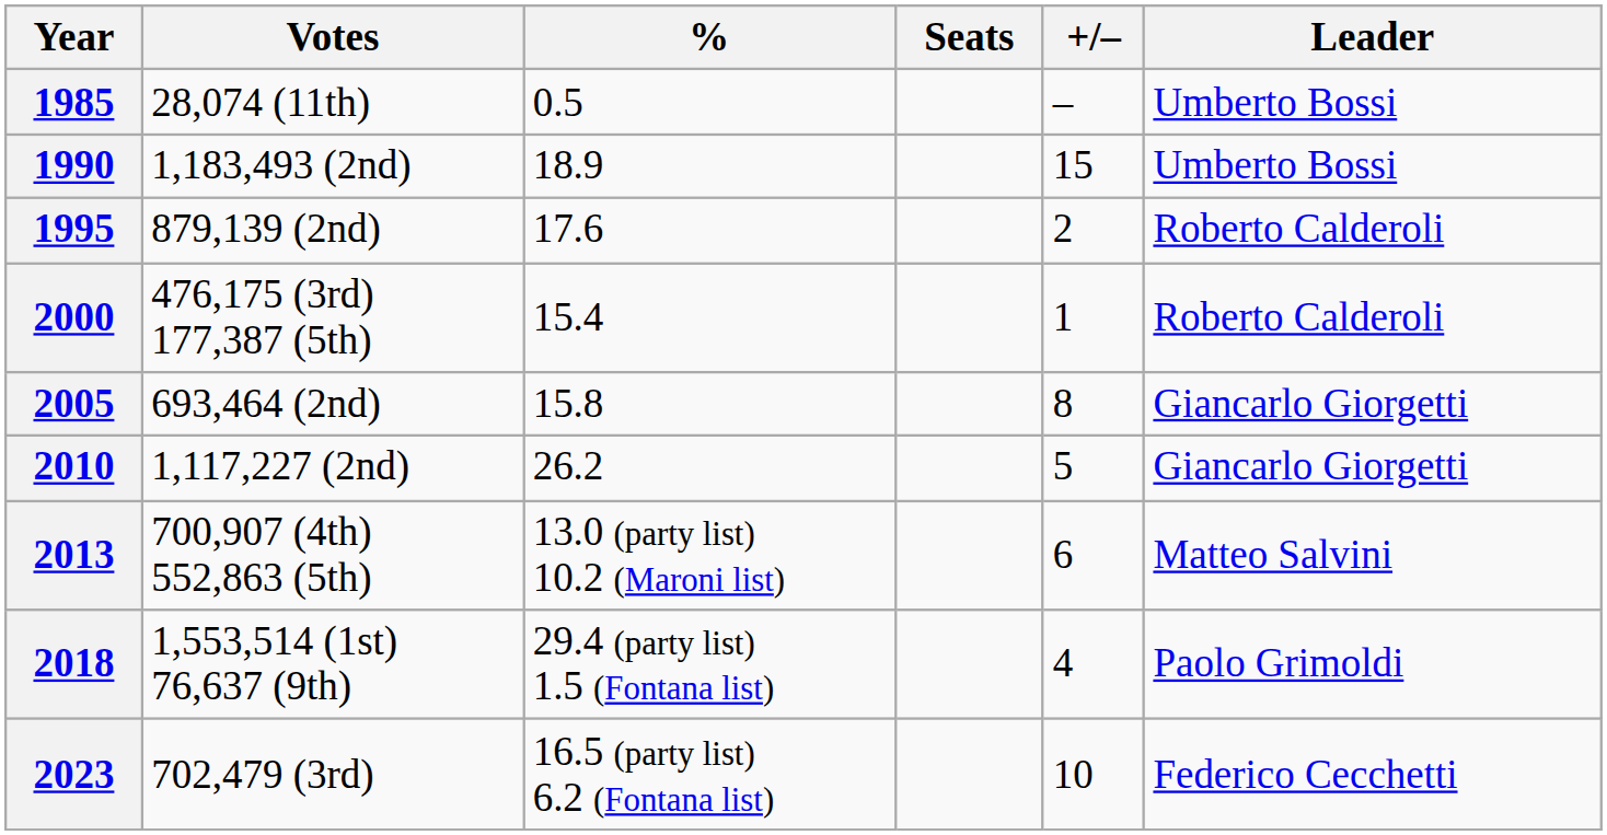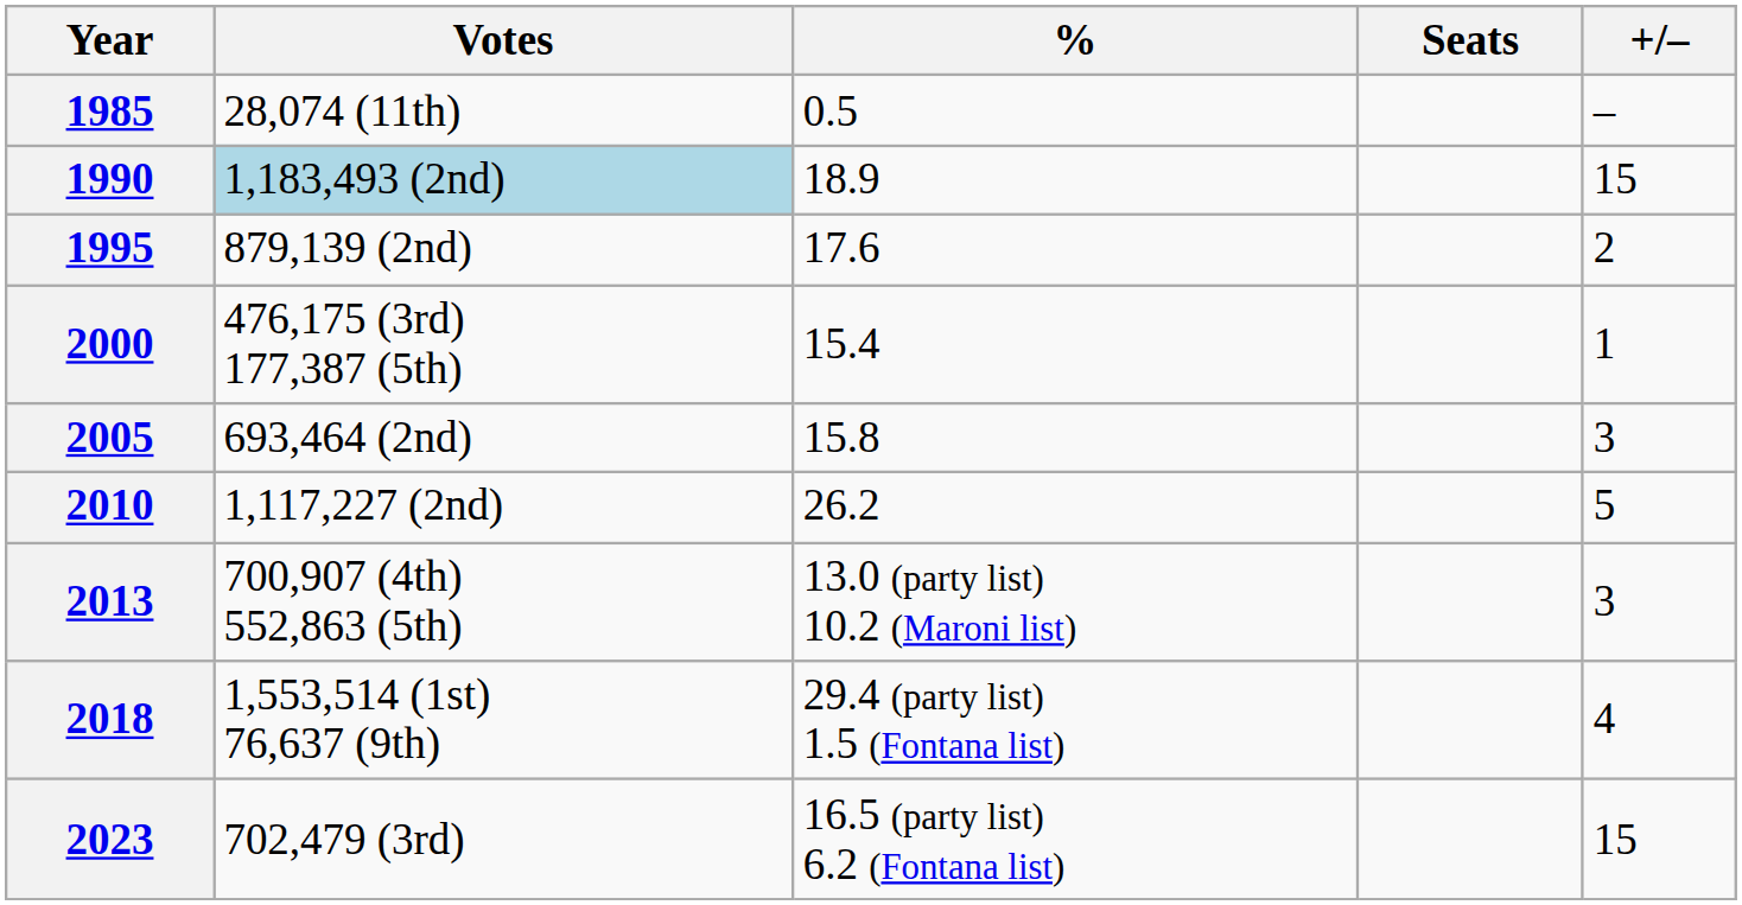- column: Leader | Umberto Bossi | Umberto Bossi | Roberto Calderoli | Roberto Calderoli | Giancarlo Giorgetti | Giancarlo Giorgetti | Matteo Salvini | Paolo Grimoldi | Federico Cecchetti
1990 | Votes: no background -> lightblue background
2005 | +/–: 8 -> 3
2013 | +/–: 6 -> 3
2023 | +/–: 10 -> 15
